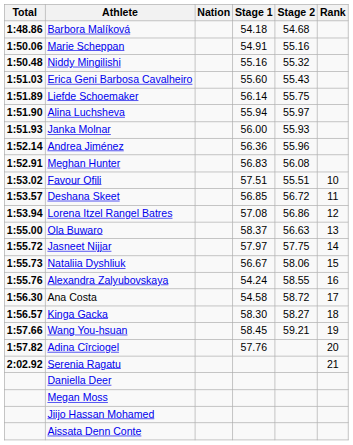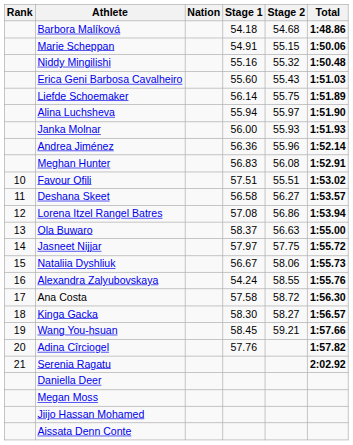columns swapped: Rank <-> Total
Marie Scheppan | Stage 2: 55.16 -> 55.15
Deshana Skeet | Stage 1: 56.85 -> 56.58
Deshana Skeet | Stage 2: 56.72 -> 56.27
Ana Costa | Stage 1: 54.58 -> 57.58
